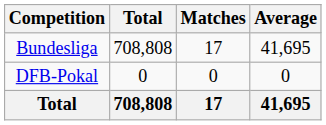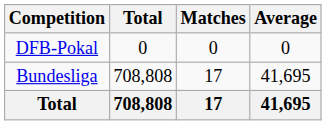rows swapped: Bundesliga <-> DFB-Pokal
